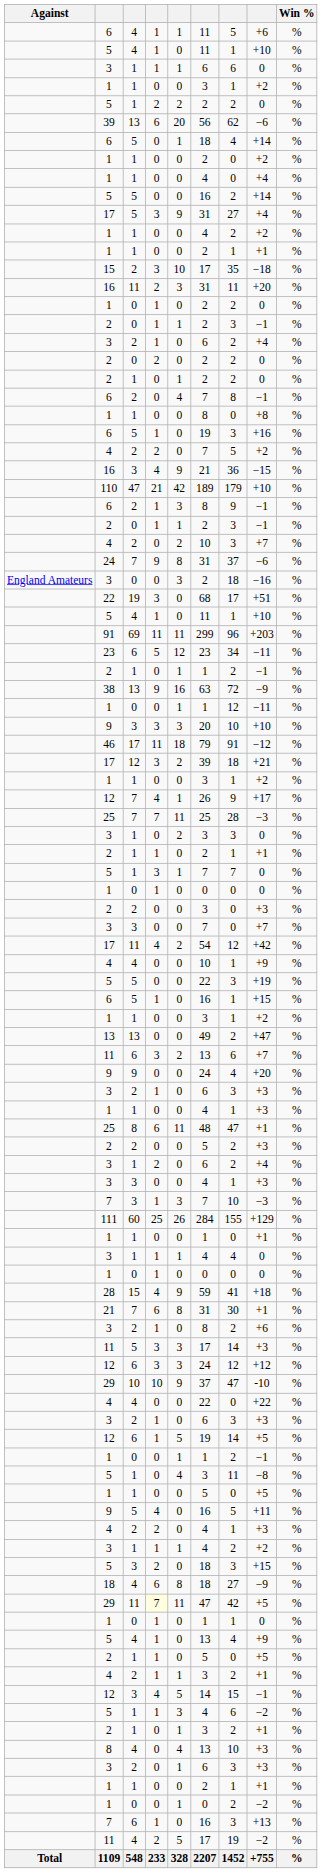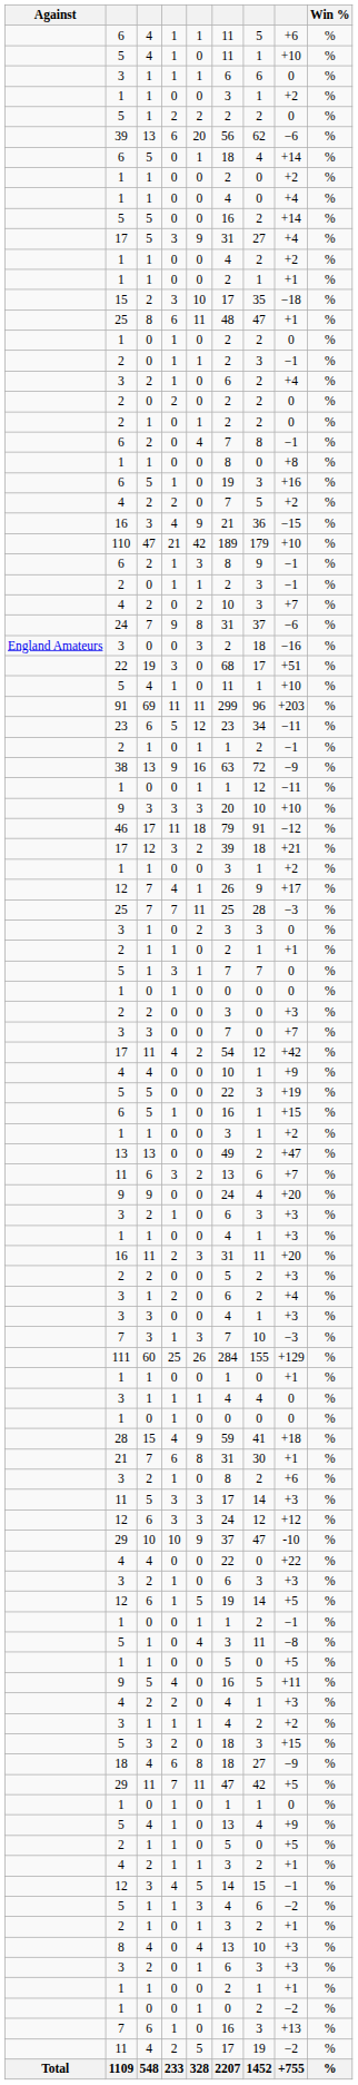rows swapped: 16 / 11 <-> 25 / 8
29 / 11 | column 4: lightyellow background -> no background
